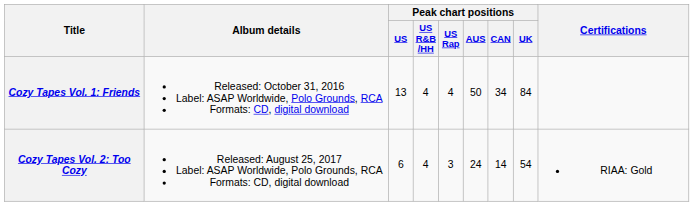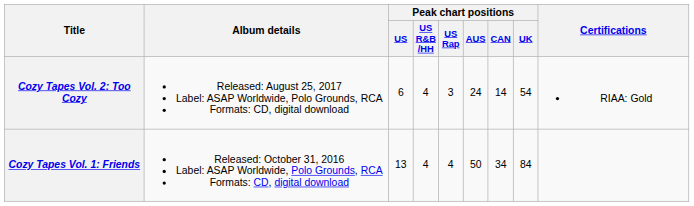rows swapped: Cozy Tapes Vol. 1: Friends <-> Cozy Tapes Vol. 2: Too Cozy
